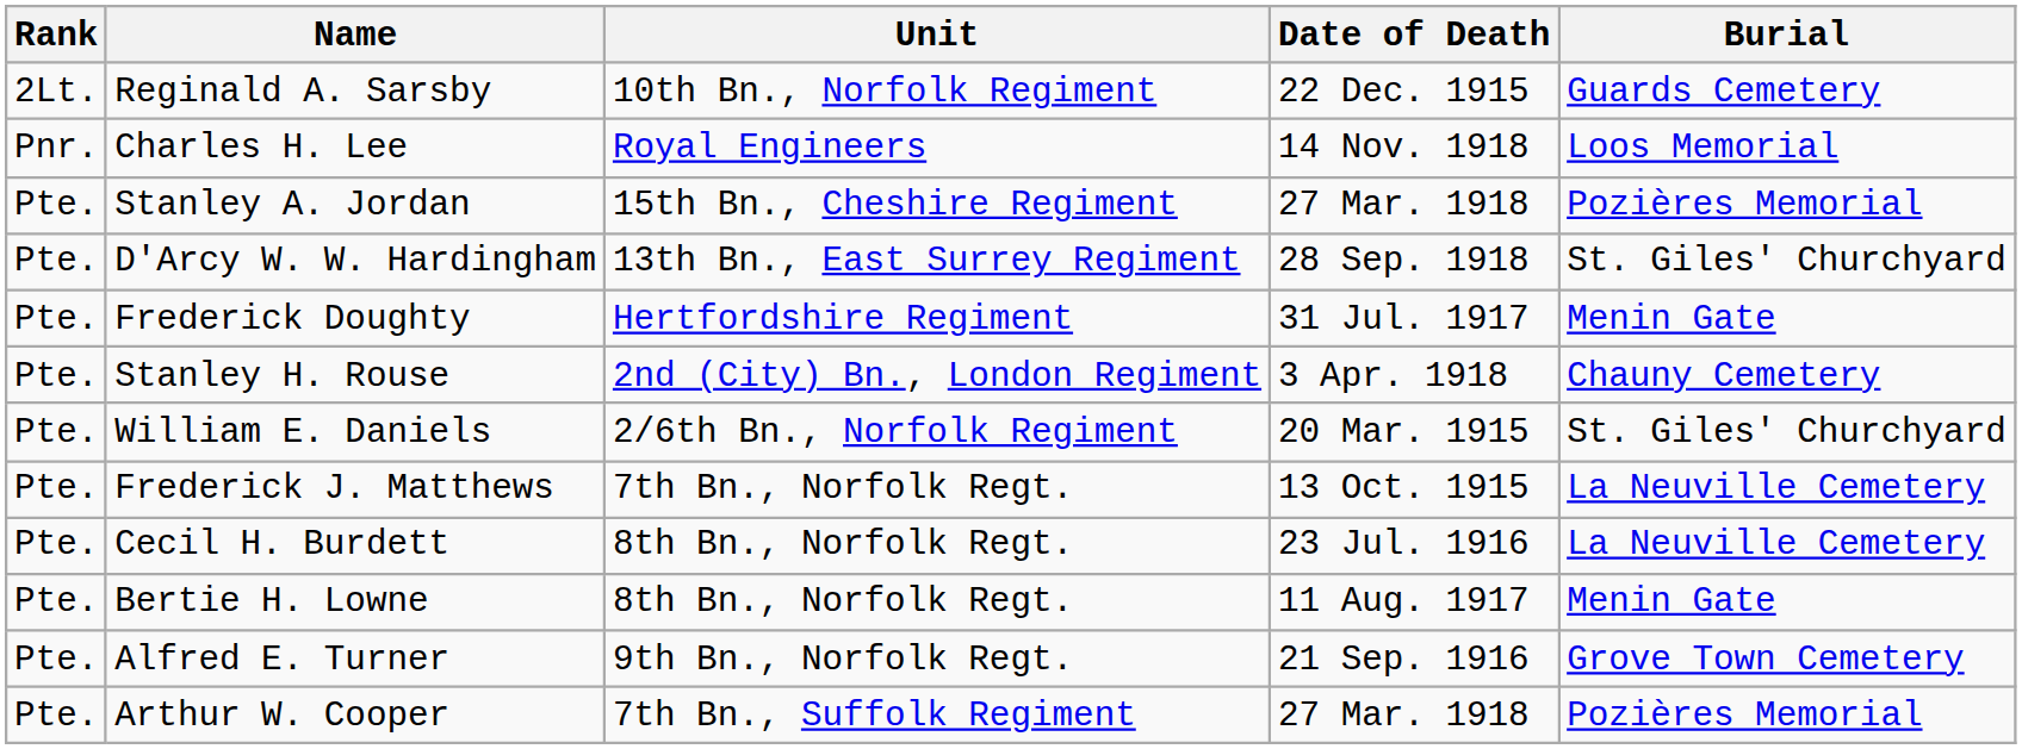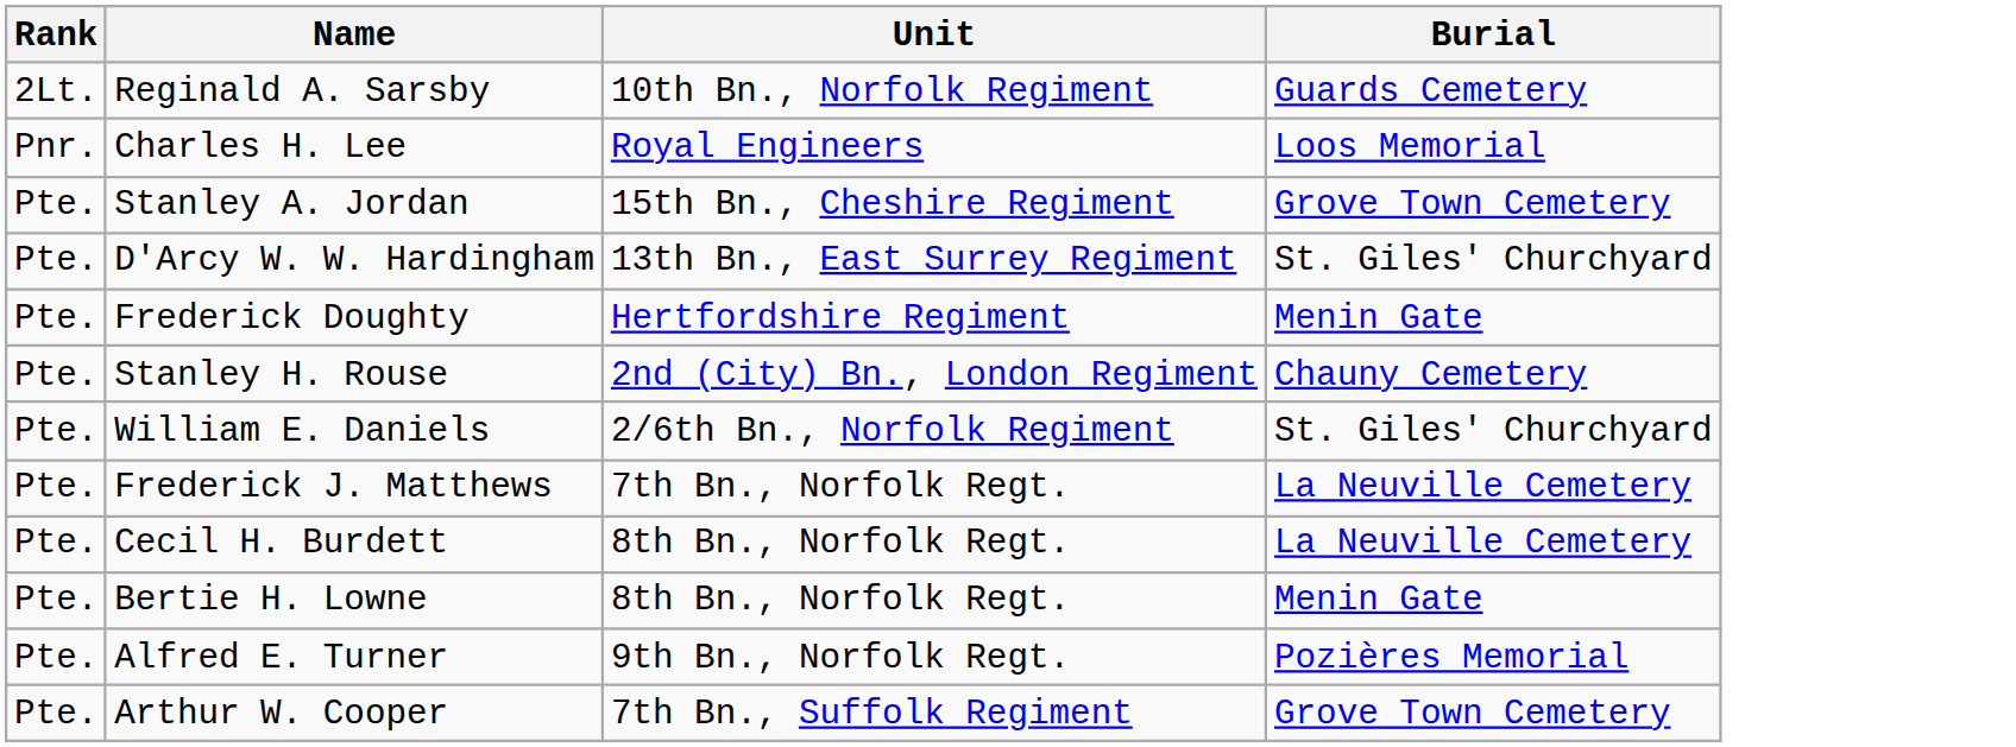- column: Date of Death | 22 Dec. 1915 | 14 Nov. 1918 | 27 Mar. 1918 | 28 Sep. 1918 | 31 Jul. 1917 | 3 Apr. 1918 | 20 Mar. 1915 | 13 Oct. 1915 | 23 Jul. 1916 | 11 Aug. 1917 | 21 Sep. 1916 | 27 Mar. 1918
Stanley A. Jordan | Burial: Pozières Memorial -> Grove Town Cemetery
Alfred E. Turner | Burial: Grove Town Cemetery -> Pozières Memorial
Arthur W. Cooper | Burial: Pozières Memorial -> Grove Town Cemetery
